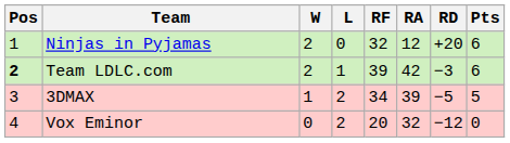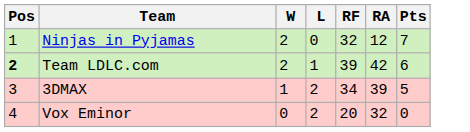- column: RD | +20 | −3 | −5 | −12
Ninjas in Pyjamas | Pts: 6 -> 7
